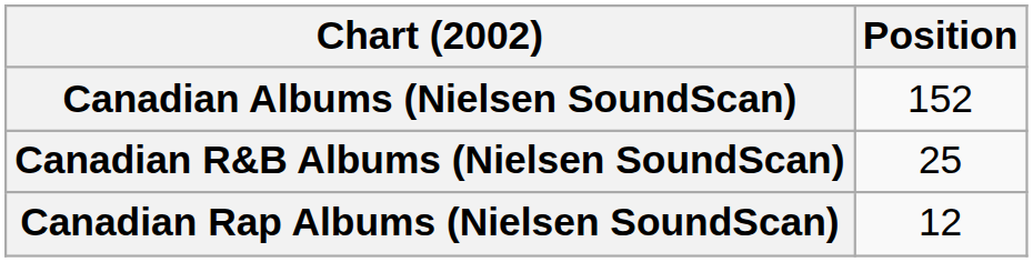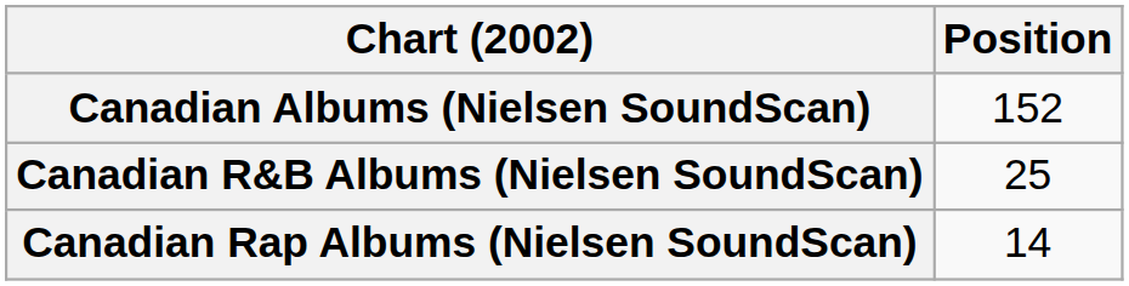Canadian Rap Albums (Nielsen SoundScan) | Position: 12 -> 14
